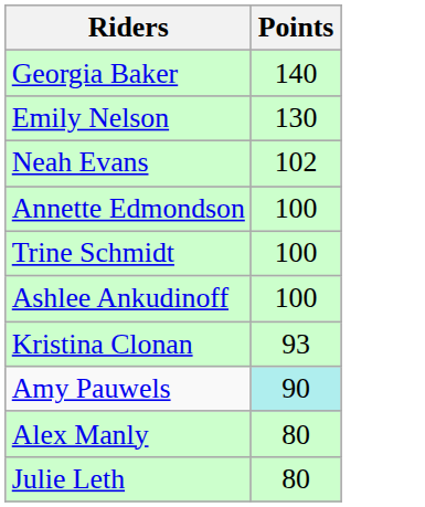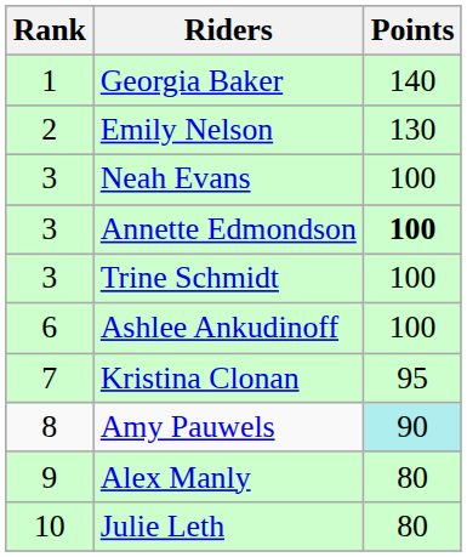+ column: Rank | 1 | 2 | 3 | 3 | 3 | 6 | 7 | 8 | 9 | 10
Neah Evans | Points: 102 -> 100
Annette Edmondson | Points: normal -> bold
Kristina Clonan | Points: 93 -> 95
